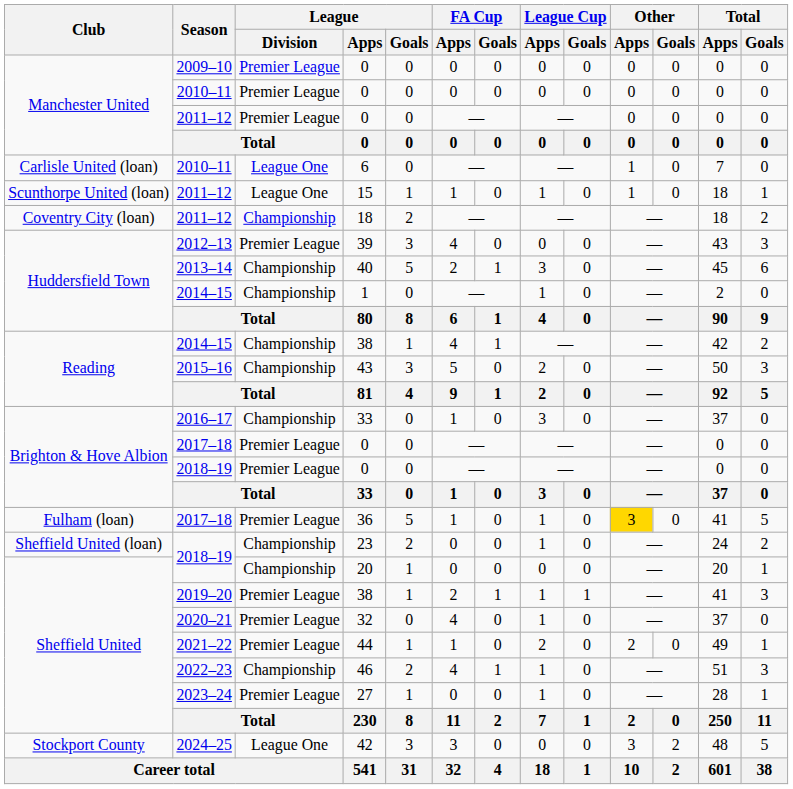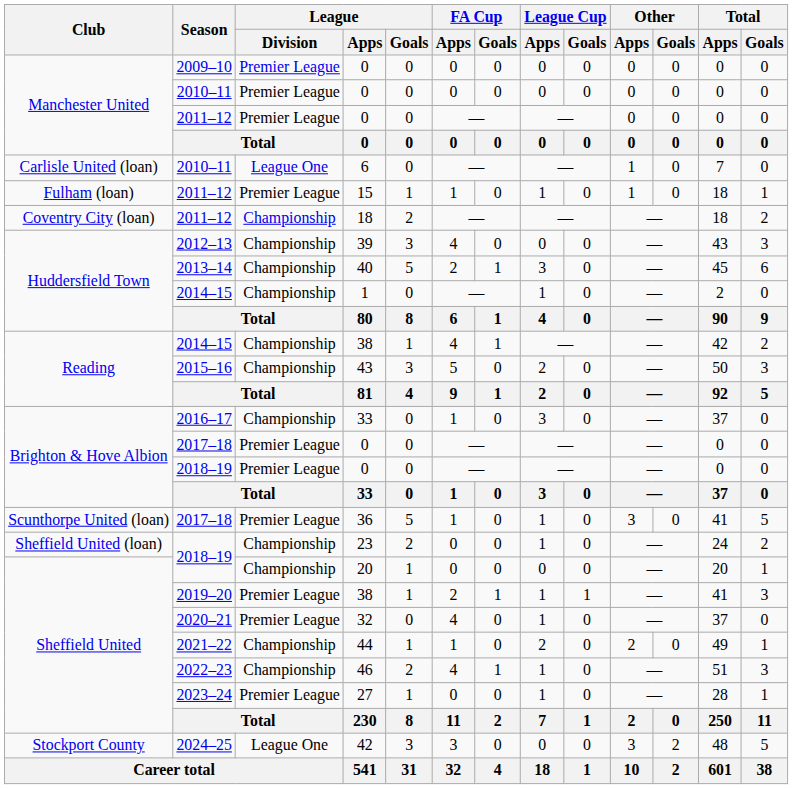15 | Club: Scunthorpe United (loan) -> Fulham (loan)
15 | League / Division: League One -> Premier League
39 | League / Division: Premier League -> Championship
36 | Club: Fulham (loan) -> Scunthorpe United (loan)
36 | Other / Apps: gold background -> no background
44 | League / Division: Premier League -> Championship
